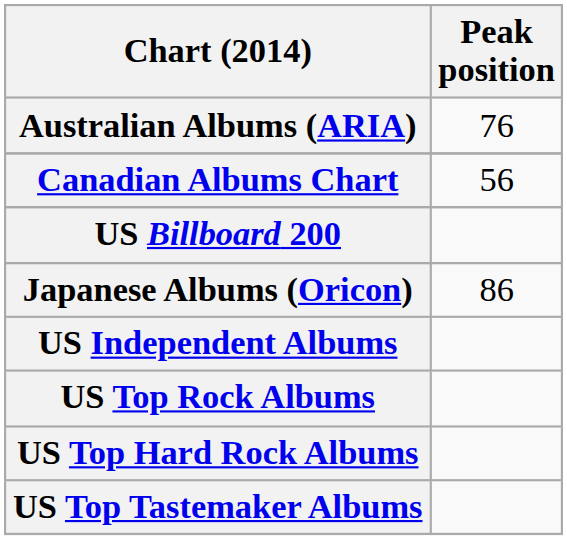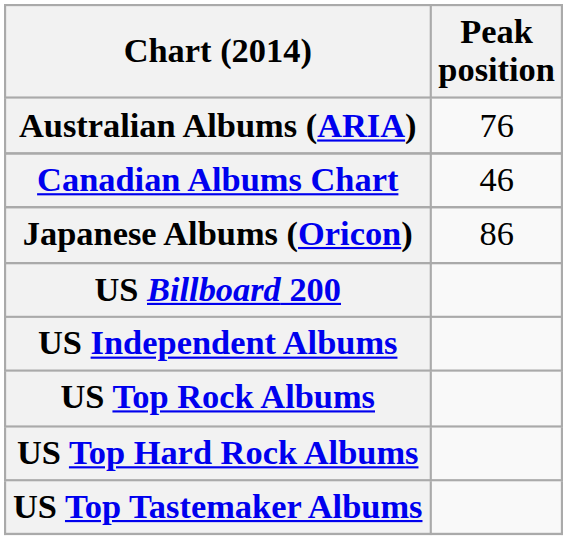Canadian Albums Chart | Peak position: 56 -> 46
rows swapped: Japanese Albums (Oricon) <-> US Billboard 200
